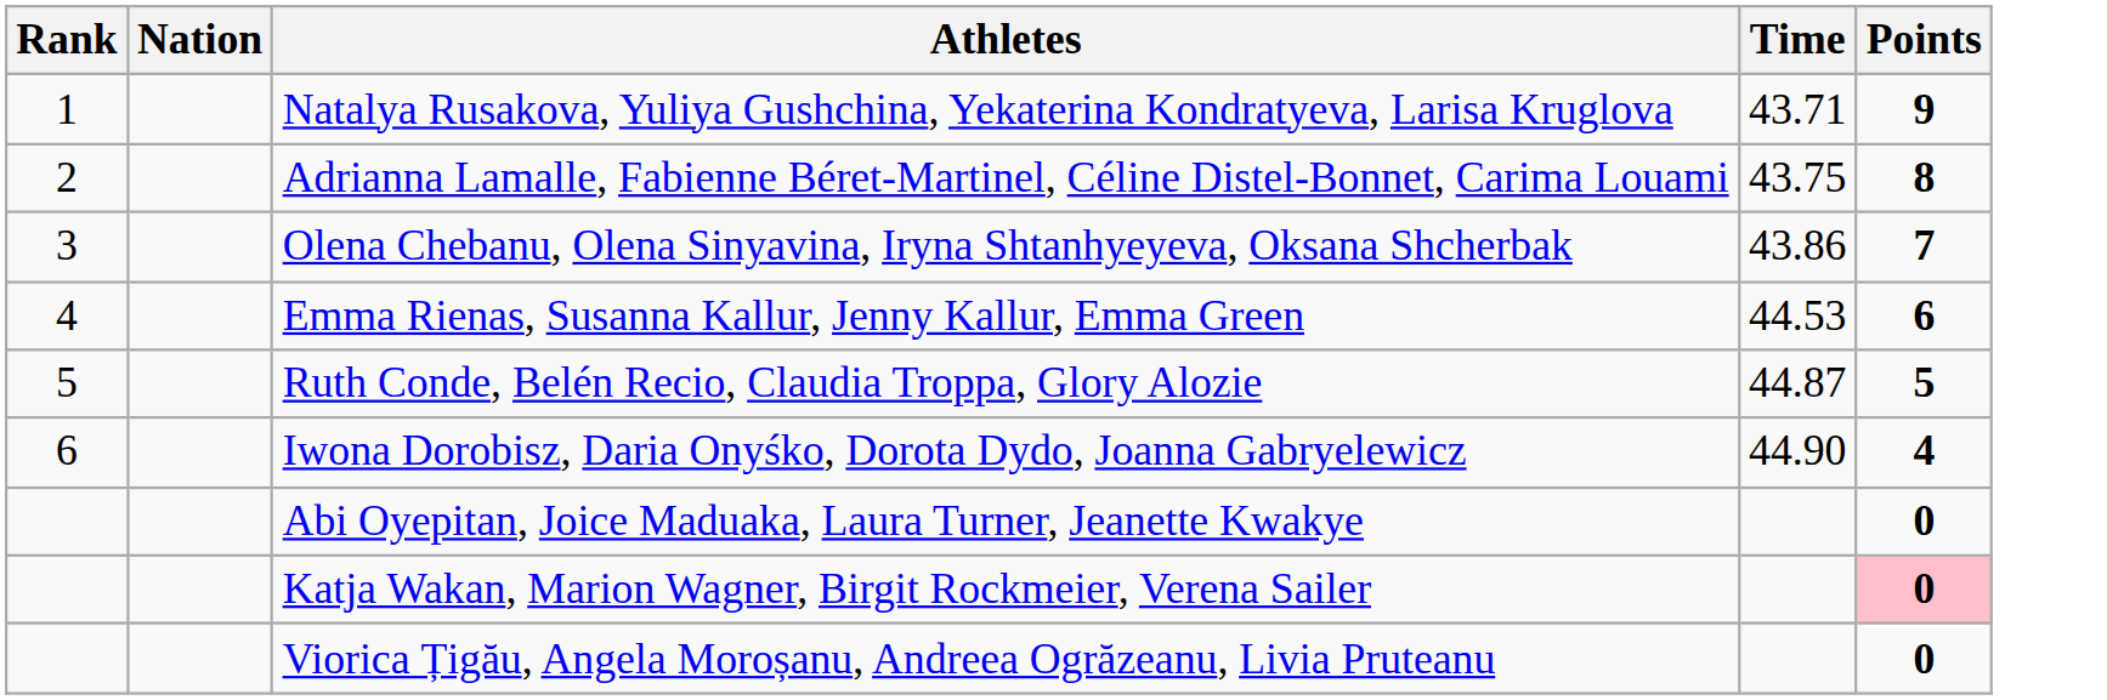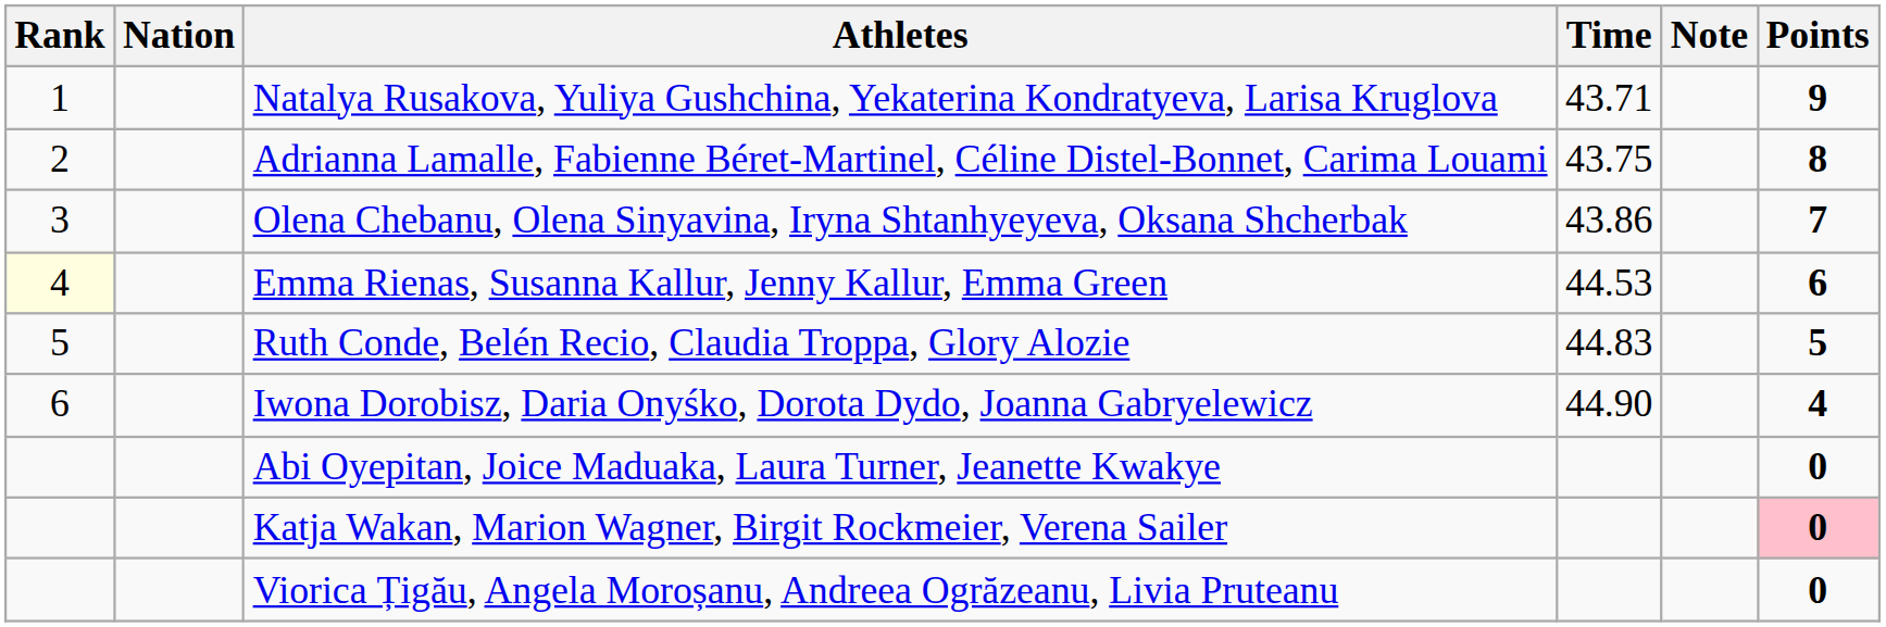+ column: Note
Emma Rienas, Susanna Kallur, Jenny Kallur, Emma Green | Rank: no background -> lightyellow background
Ruth Conde, Belén Recio, Claudia Troppa, Glory Alozie | Time: 44.87 -> 44.83
